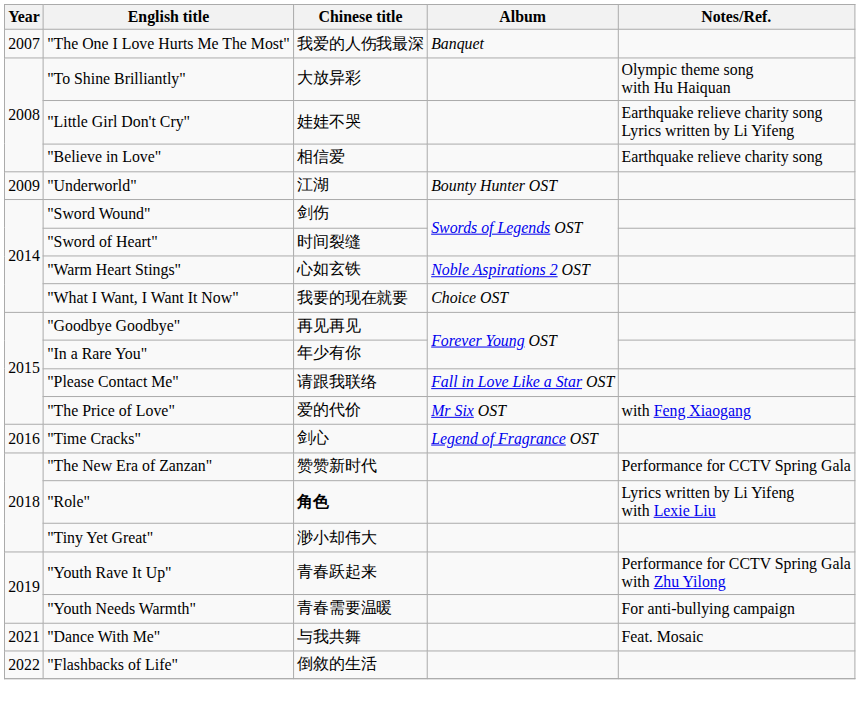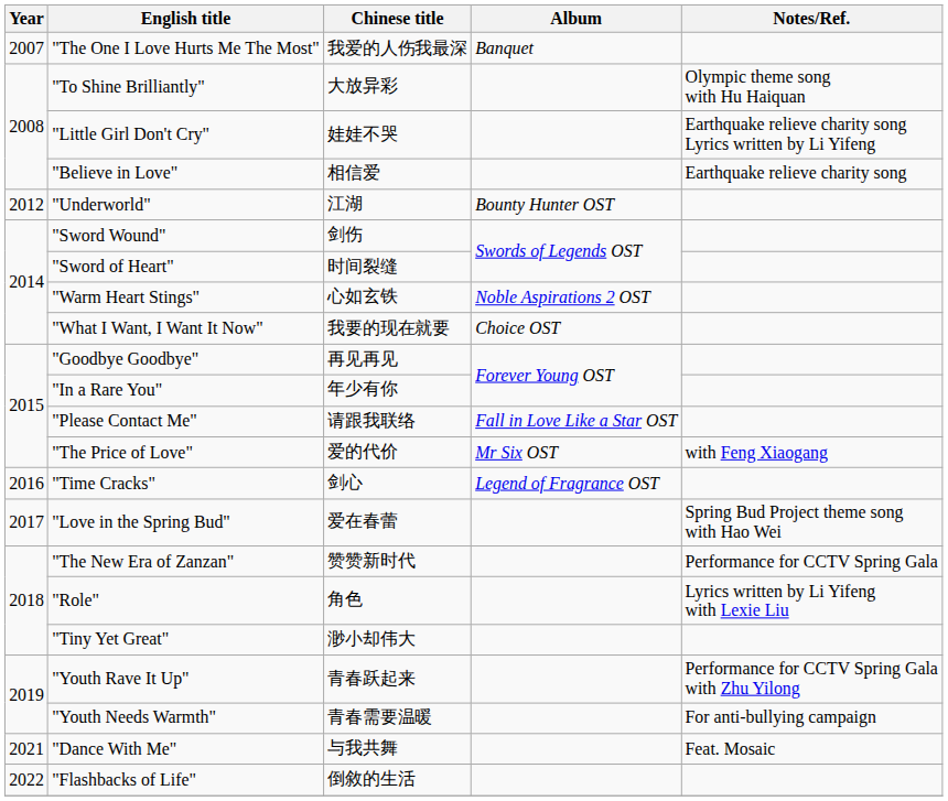"Underworld" | Year: 2009 -> 2012
+ row: 2017 | "Love in the Spring Bud" | 爱在春蕾 | Spring Bud Project theme song with Hao Wei
"Role" | Chinese title: bold -> normal
